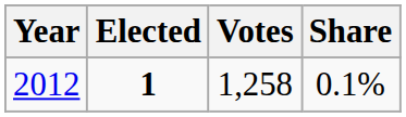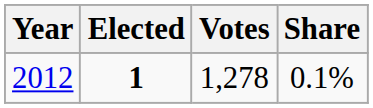2012 | Votes: 1,258 -> 1,278
